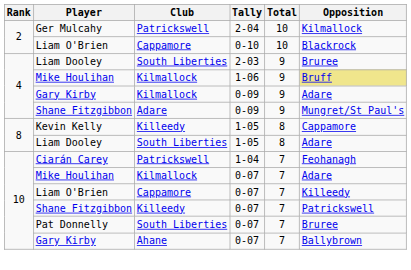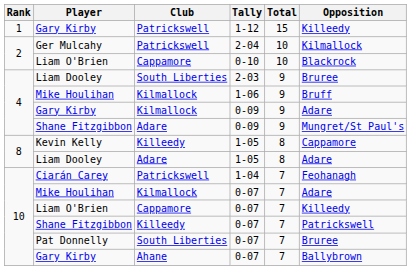+ row: 1 | Gary Kirby | Patrickswell | 1-12 | 15 | Killeedy
Mike Houlihan / 1-06 | Opposition: khaki background -> no background
Liam Dooley / 1-05 | Club: South Liberties -> Adare
